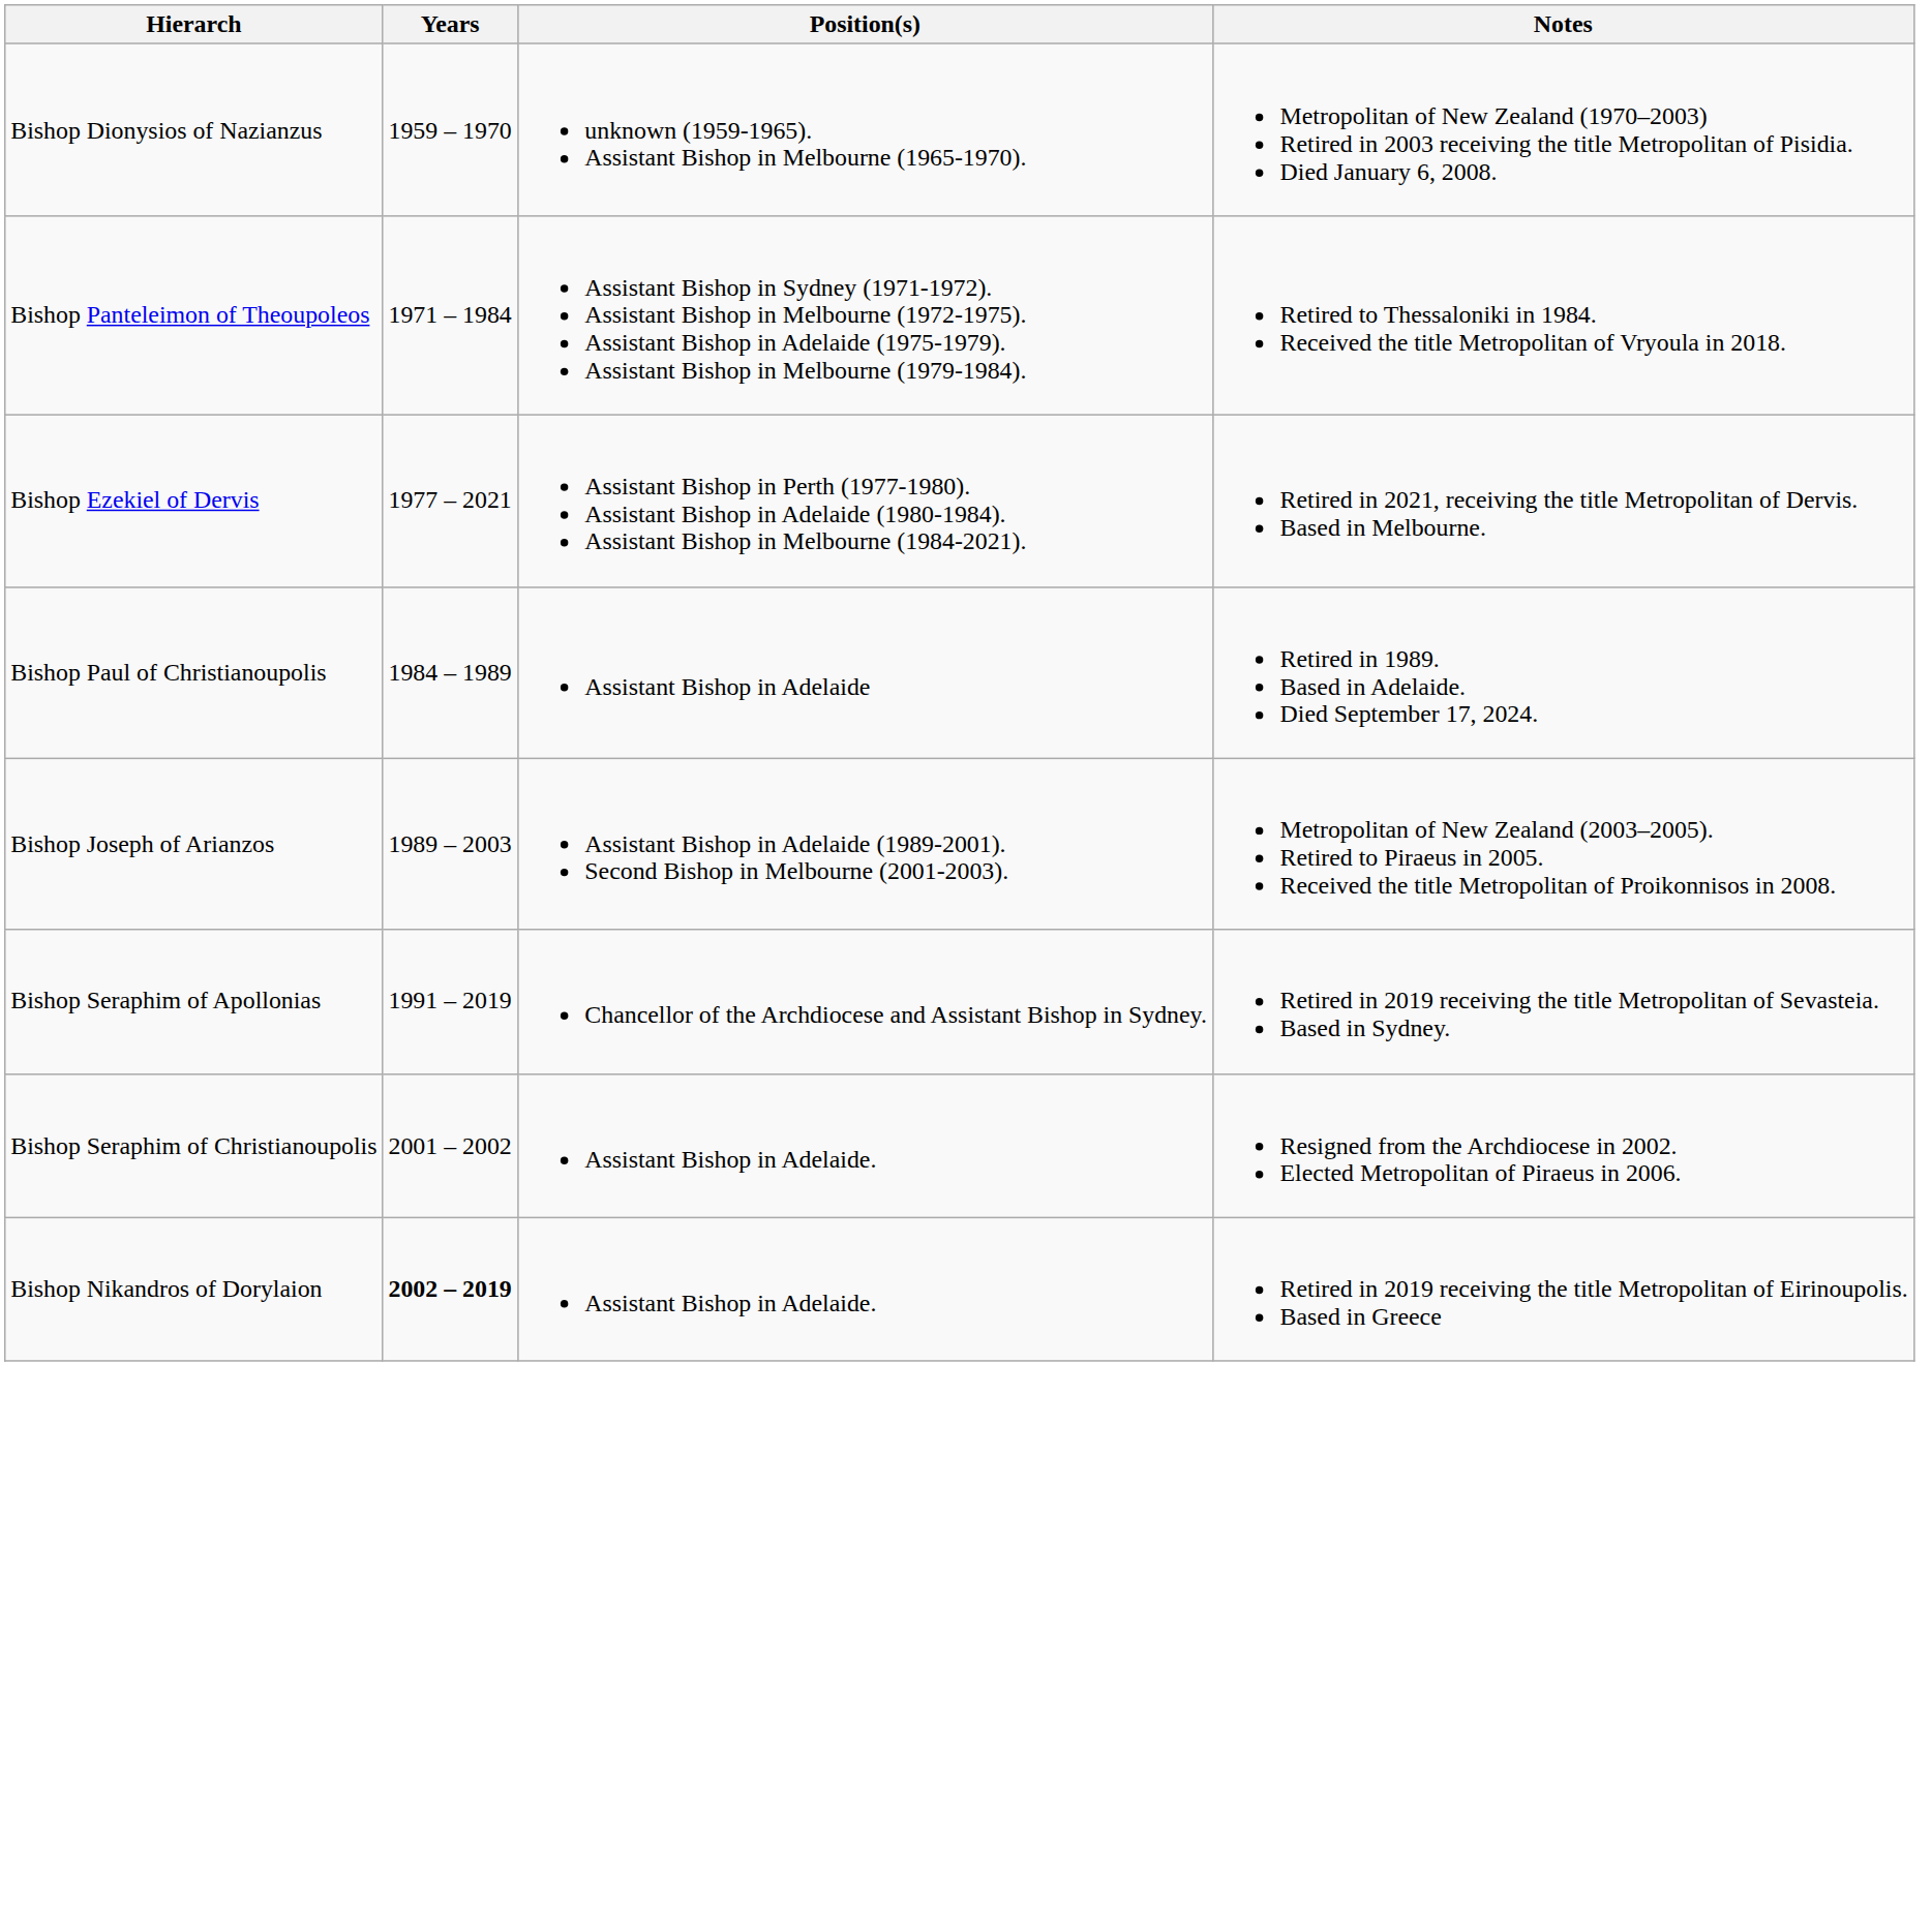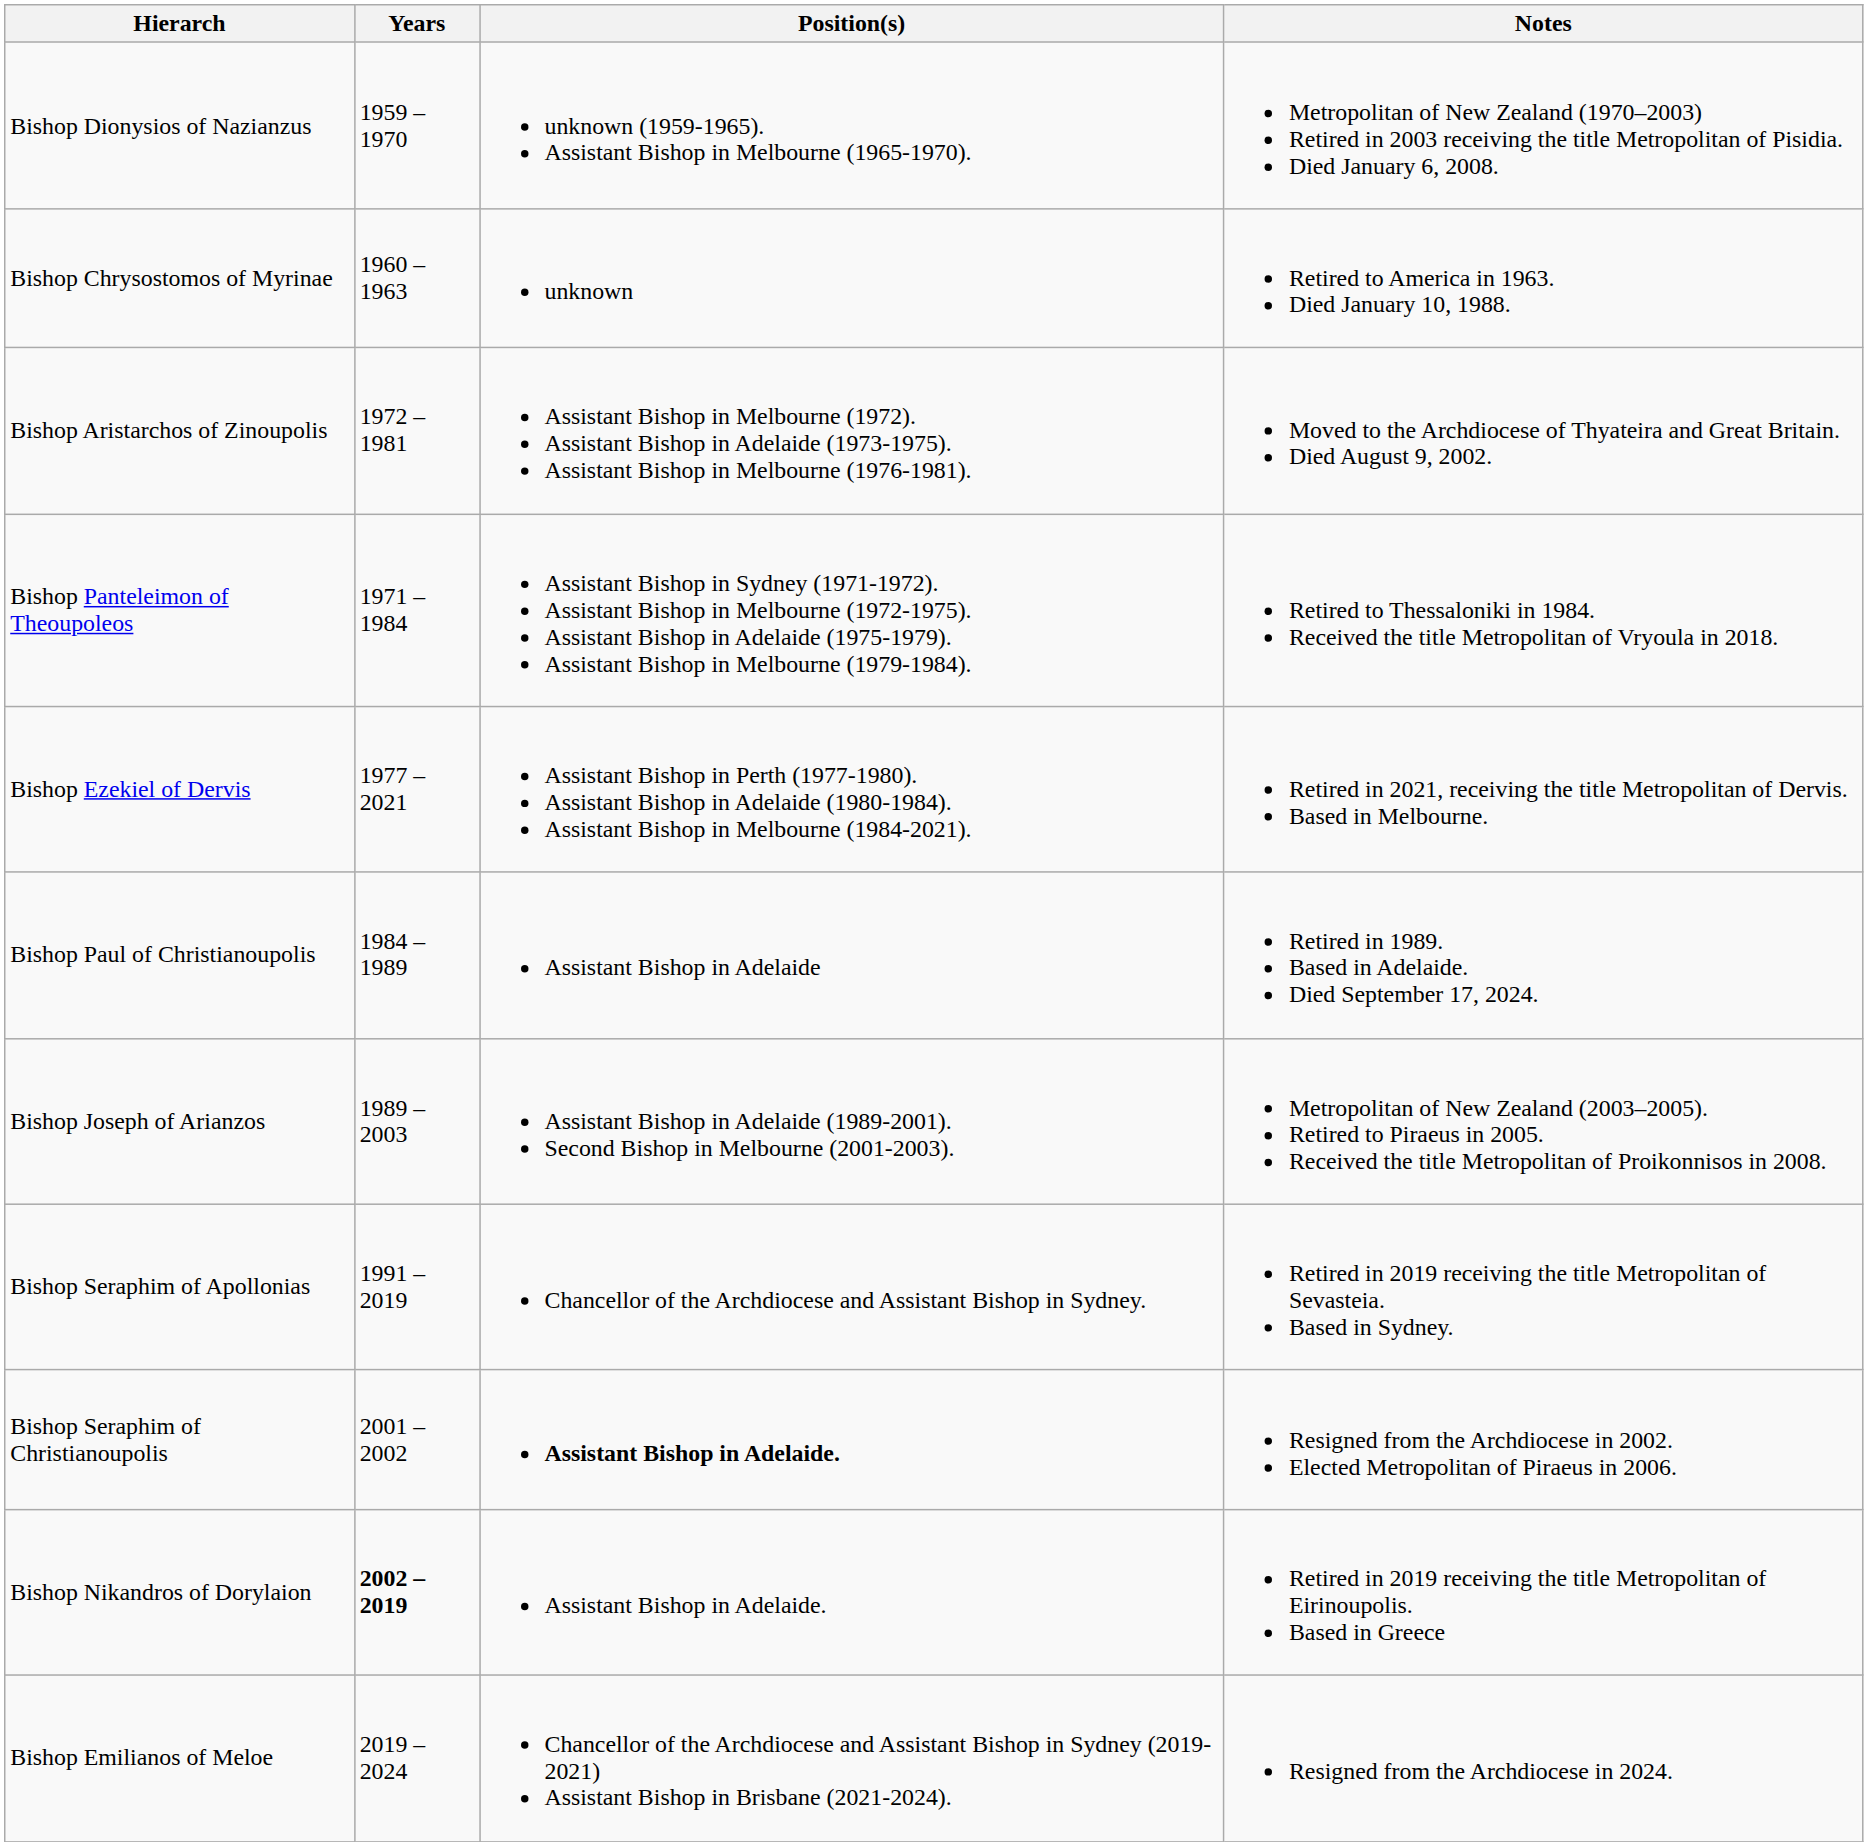+ row: Bishop Chrysostomos of Myrinae | 1960 – 1963 | unknown | Retired to America in 1963. Died January 10, 1988.
+ row: Bishop Aristarchos of Zinoupolis | 1972 – 1981 | Assistant Bishop in Melbourne (1972). Assistant Bishop in Adelaide (1973-1975). Assistant Bishop in Melbourne (1976-1981). | Moved to the Archdiocese of Thyateira and Great Britain. Died August 9, 2002.
Bishop Seraphim of Christianoupolis | Position(s): normal -> bold
+ row: Bishop Emilianos of Meloe | 2019 – 2024 | Chancellor of the Archdiocese and Assistant Bishop in Sydney (2019-2021) Assistant Bishop in Brisbane (2021-2024). | Resigned from the Archdiocese in 2024.
